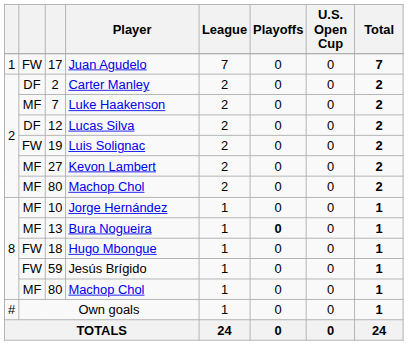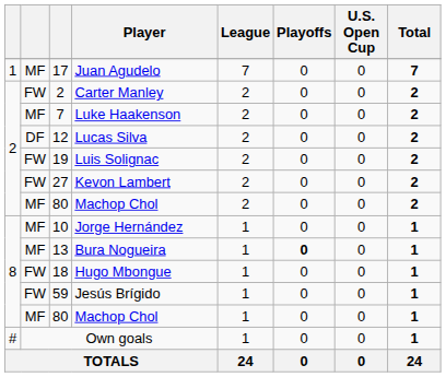Juan Agudelo | column 2: FW -> MF
Carter Manley | column 2: DF -> FW
Kevon Lambert | column 2: MF -> FW
